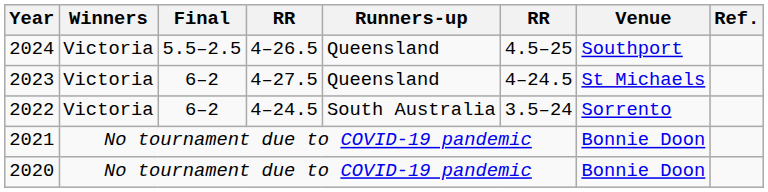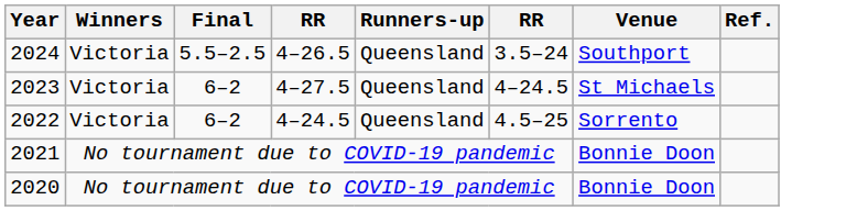2024 | column 6: 4.5–25 -> 3.5–24
2022 | Runners-up: South Australia -> Queensland
2022 | column 6: 3.5–24 -> 4.5–25
